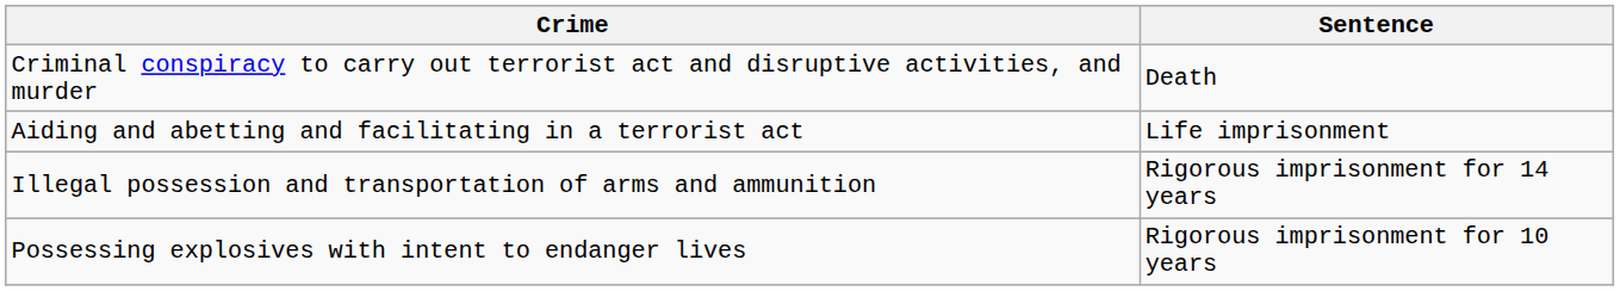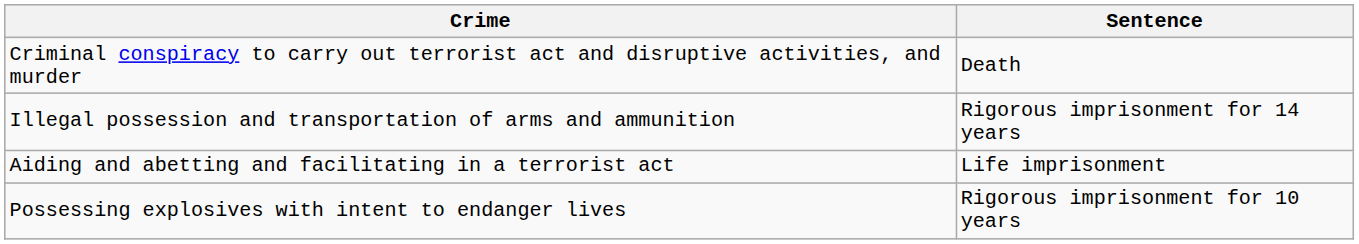rows swapped: Aiding and abetting and facilitating in a terrorist act <-> Illegal possession and transportation of arms and ammunition
